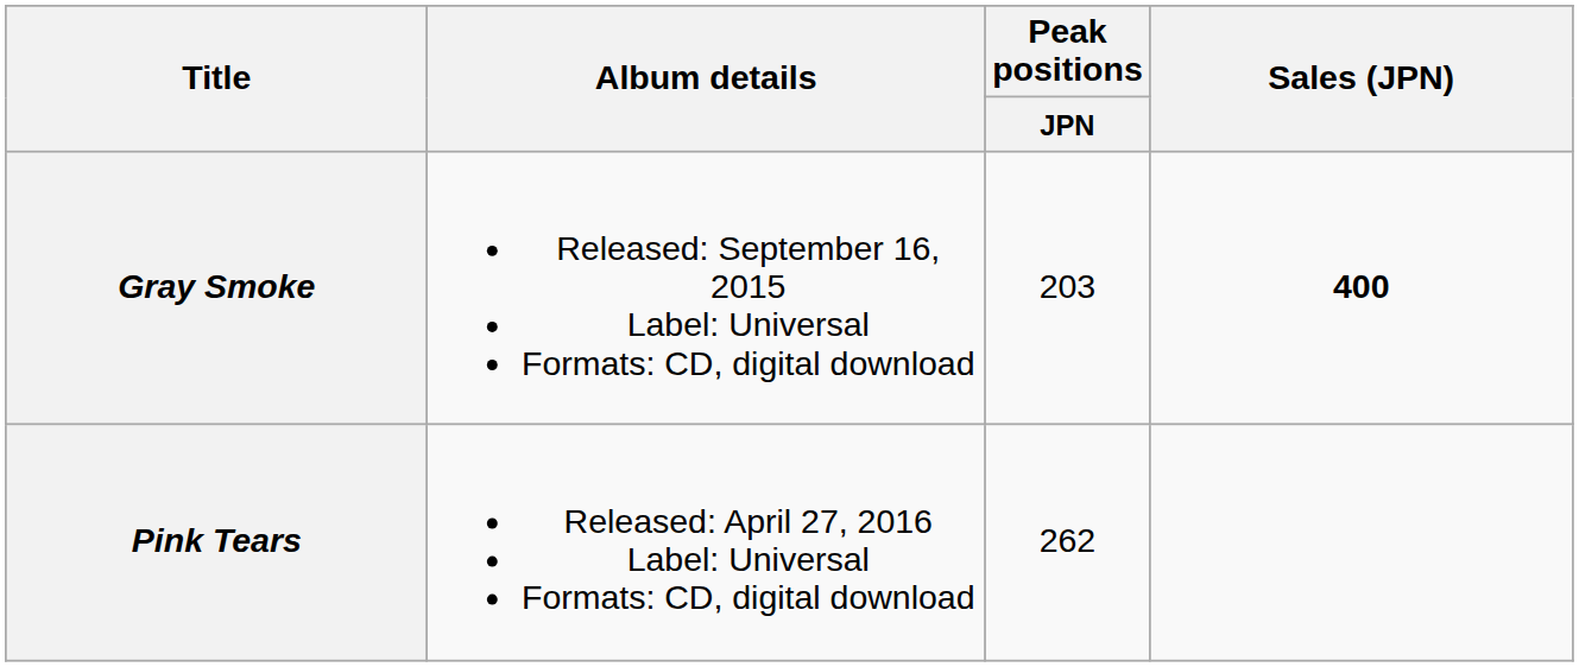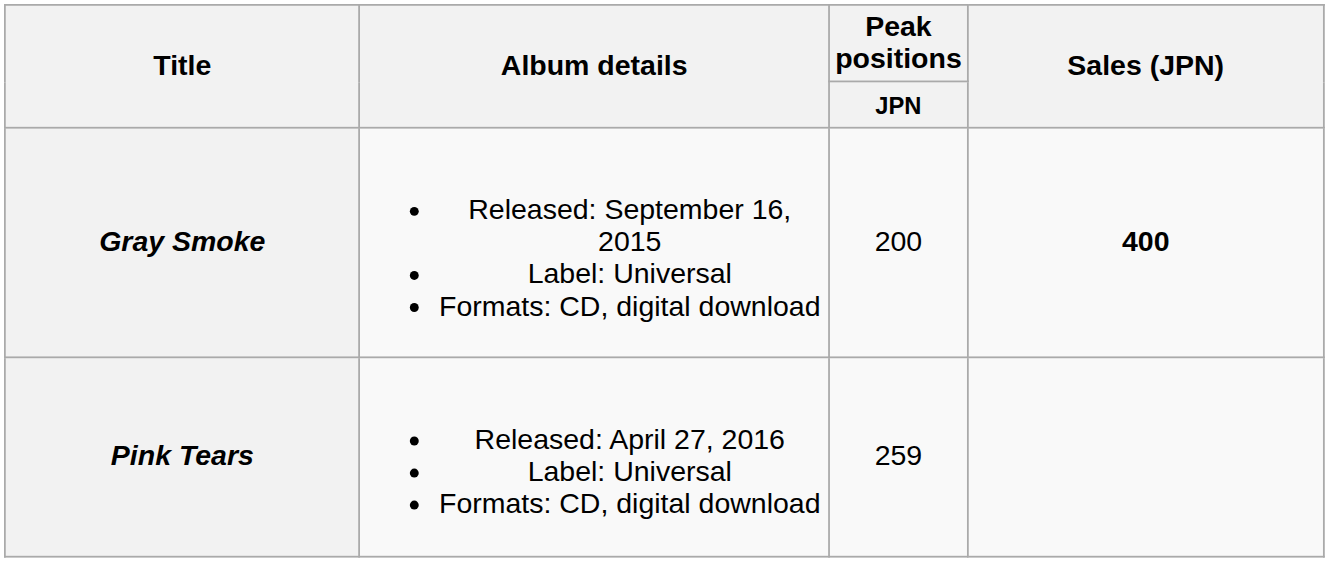Gray Smoke | Peak positions / JPN: 203 -> 200
Pink Tears | Peak positions / JPN: 262 -> 259
